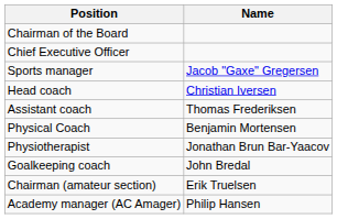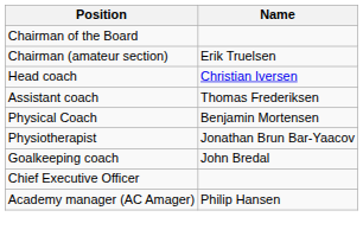rows swapped: Chief Executive Officer <-> Chairman (amateur section)
- row: Sports manager | Jacob "Gaxe" Gregersen
